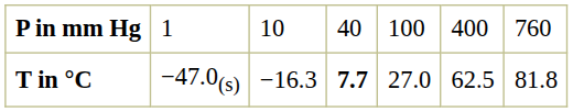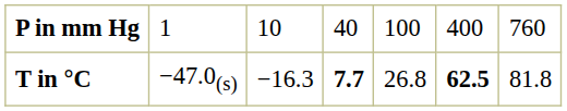T in °C | column 5: 27.0 -> 26.8
T in °C | column 6: normal -> bold
